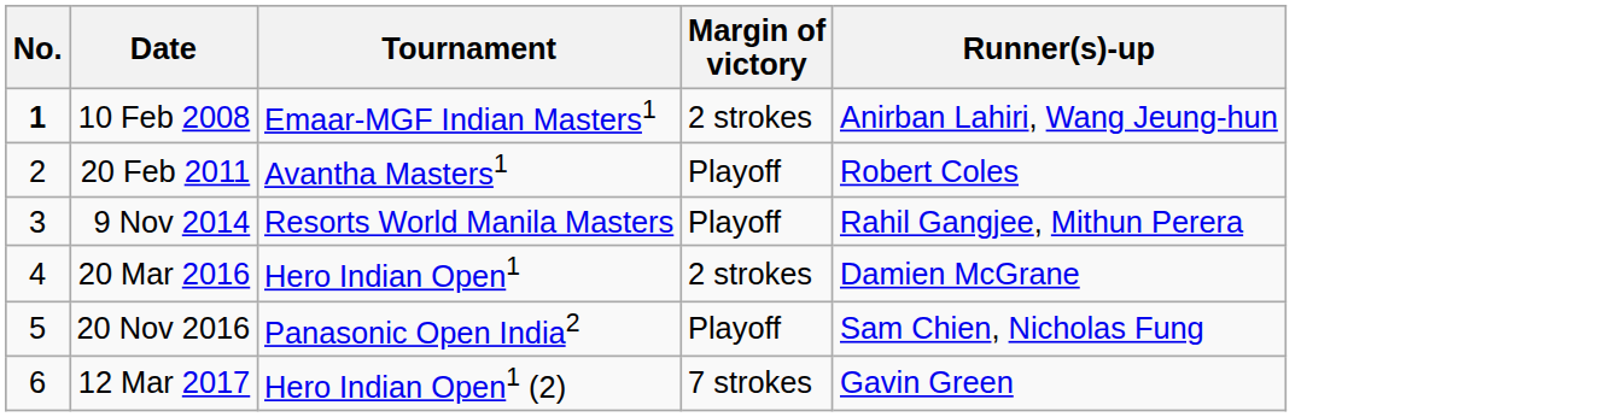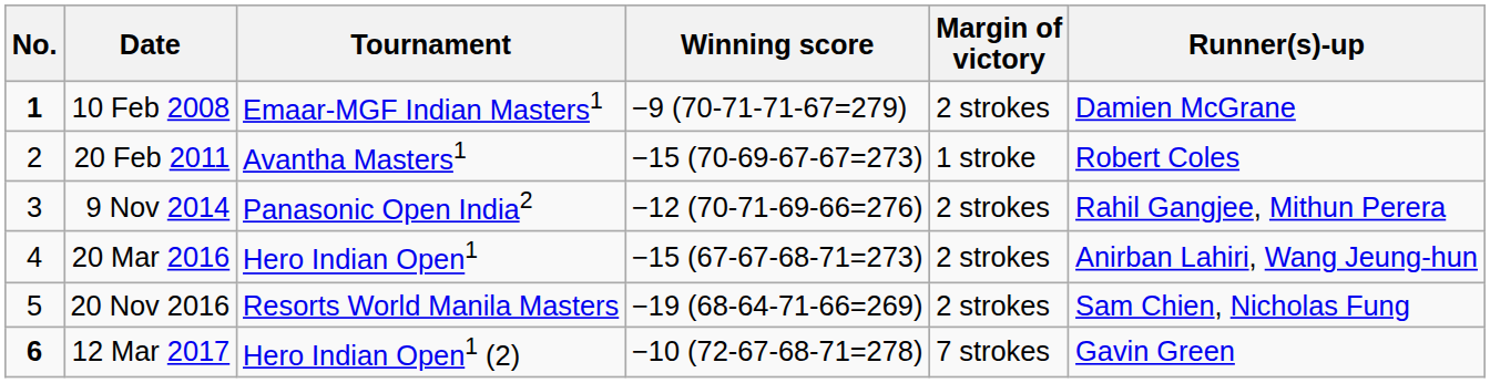+ column: Winning score | −9 (70-71-71-67=279) | −15 (70-69-67-67=273) | −12 (70-71-69-66=276) | −15 (67-67-68-71=273) | −19 (68-64-71-66=269) | −10 (72-67-68-71=278)
10 Feb 2008 | Runner(s)-up: Anirban Lahiri, Wang Jeung-hun -> Damien McGrane
20 Feb 2011 | Margin of victory: Playoff -> 1 stroke
9 Nov 2014 | Tournament: Resorts World Manila Masters -> Panasonic Open India2
9 Nov 2014 | Margin of victory: Playoff -> 2 strokes
20 Mar 2016 | Runner(s)-up: Damien McGrane -> Anirban Lahiri, Wang Jeung-hun
20 Nov 2016 | Tournament: Panasonic Open India2 -> Resorts World Manila Masters
20 Nov 2016 | Margin of victory: Playoff -> 2 strokes
12 Mar 2017 | No.: normal -> bold
